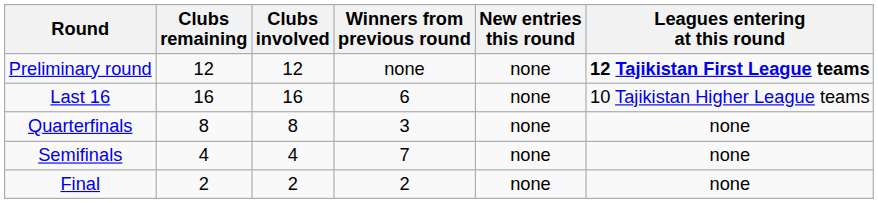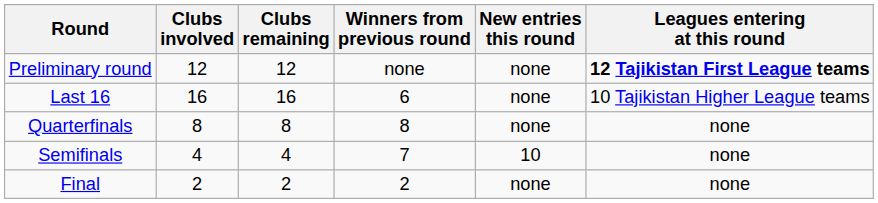columns swapped: Clubs remaining <-> Clubs involved
Quarterfinals | Winners from previous round: 3 -> 8
Semifinals | New entries this round: none -> 10
